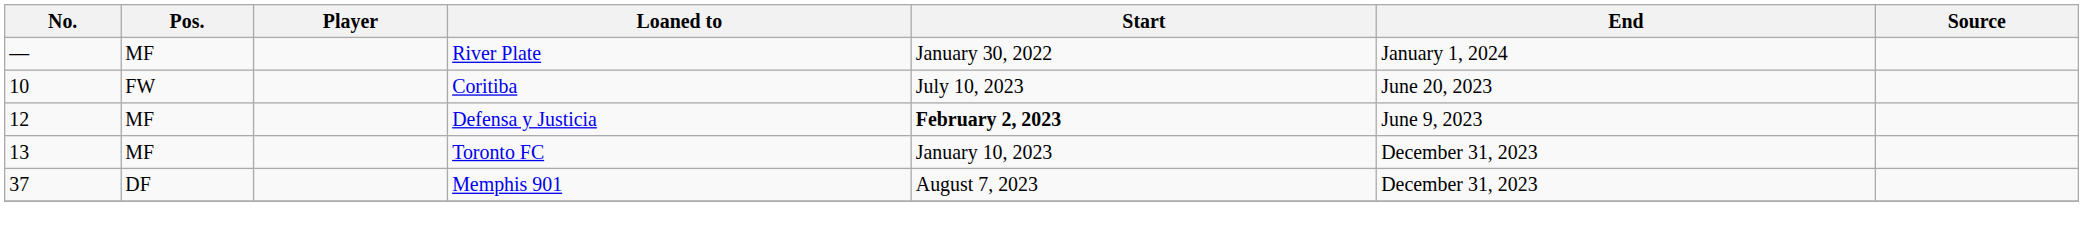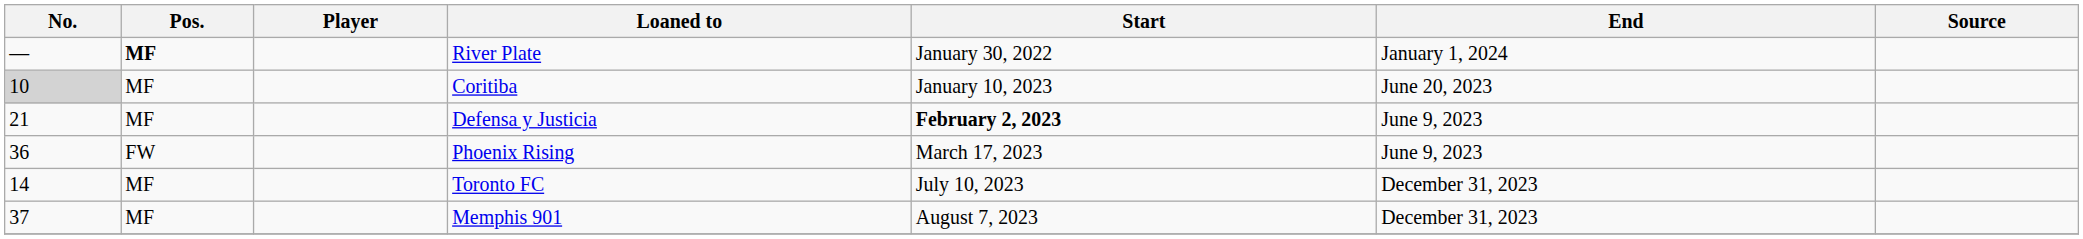River Plate | Pos.: normal -> bold
Coritiba | No.: no background -> lightgrey background
Coritiba | Pos.: FW -> MF
Coritiba | Start: July 10, 2023 -> January 10, 2023
Defensa y Justicia | No.: 12 -> 21
+ row: 36 | FW | Phoenix Rising | March 17, 2023 | June 9, 2023
Toronto FC | No.: 13 -> 14
Toronto FC | Start: January 10, 2023 -> July 10, 2023
Memphis 901 | Pos.: DF -> MF
